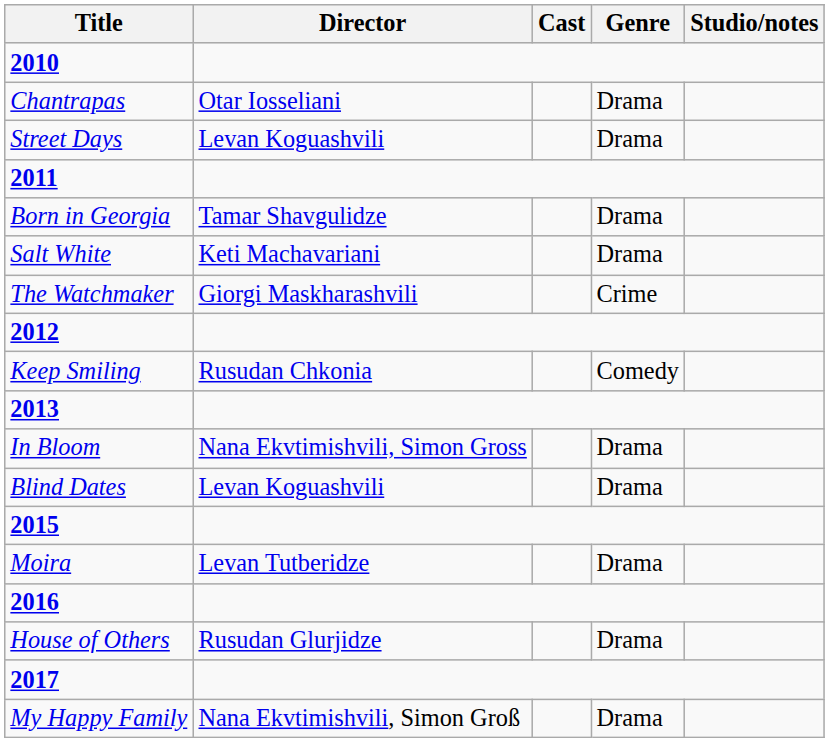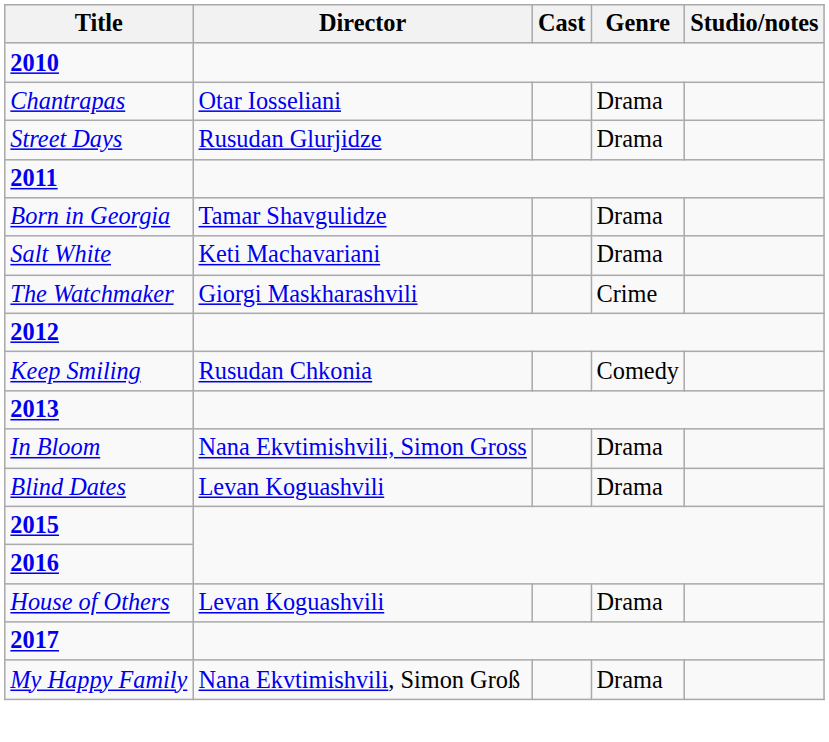Street Days | Director: Levan Koguashvili -> Rusudan Glurjidze
- row: Moira | Levan Tutberidze | Drama
House of Others | Director: Rusudan Glurjidze -> Levan Koguashvili
